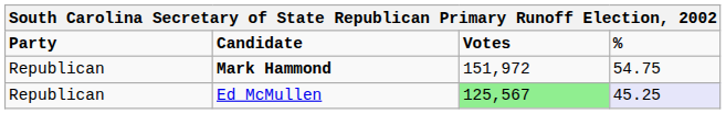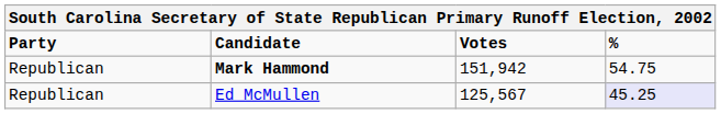Mark Hammond | Votes: 151,972 -> 151,942
Ed McMullen | Votes: lightgreen background -> no background
